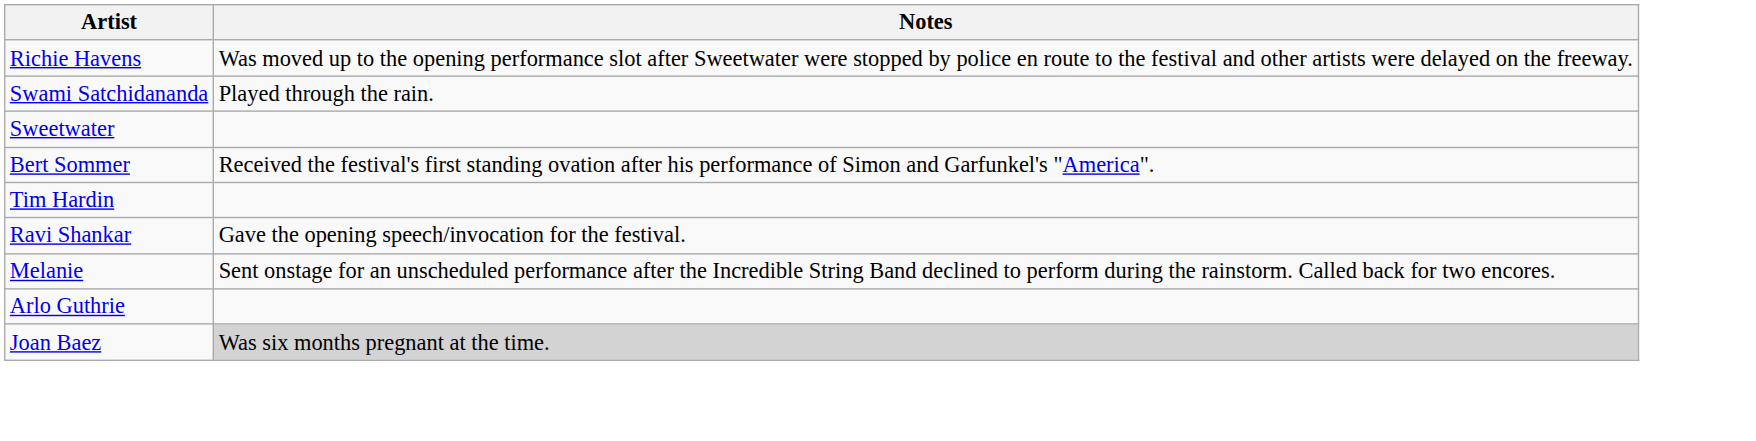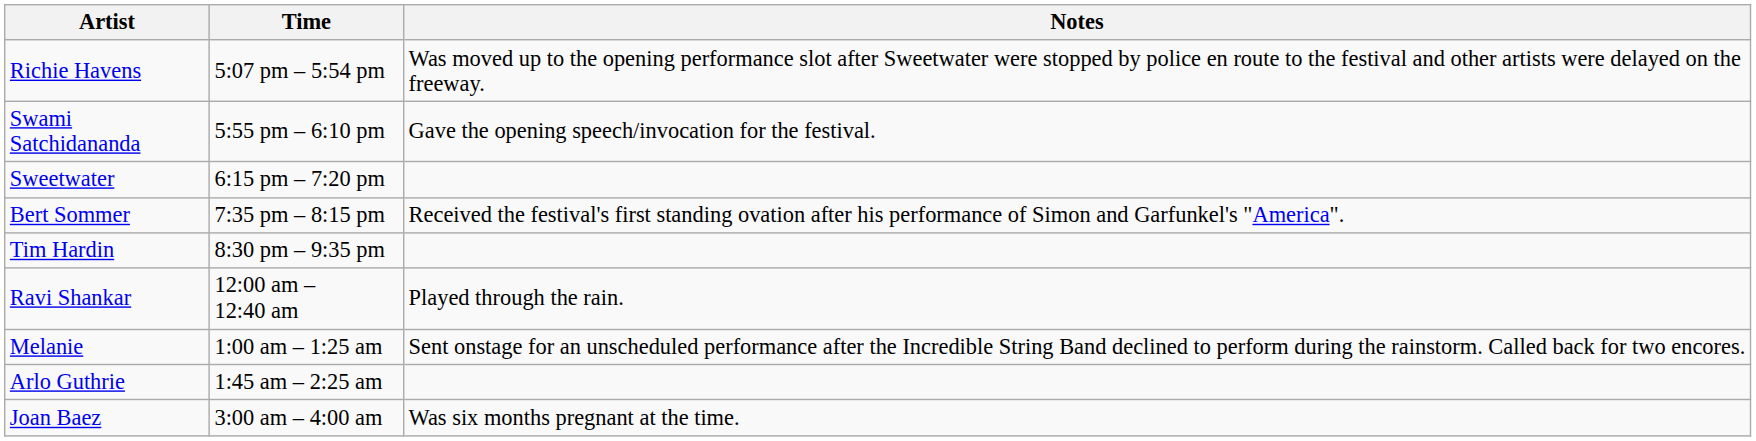+ column: Time | 5:07 pm – 5:54 pm | 5:55 pm – 6:10 pm | 6:15 pm – 7:20 pm | 7:35 pm – 8:15 pm | 8:30 pm – 9:35 pm | 12:00 am – 12:40 am | 1:00 am – 1:25 am | 1:45 am – 2:25 am | 3:00 am – 4:00 am
Swami Satchidananda | Notes: Played through the rain. -> Gave the opening speech/invocation for the festival.
Ravi Shankar | Notes: Gave the opening speech/invocation for the festival. -> Played through the rain.
Joan Baez | Notes: lightgrey background -> no background
